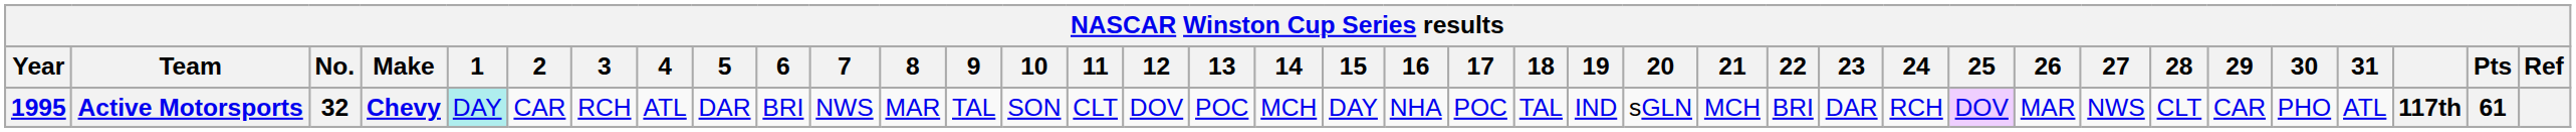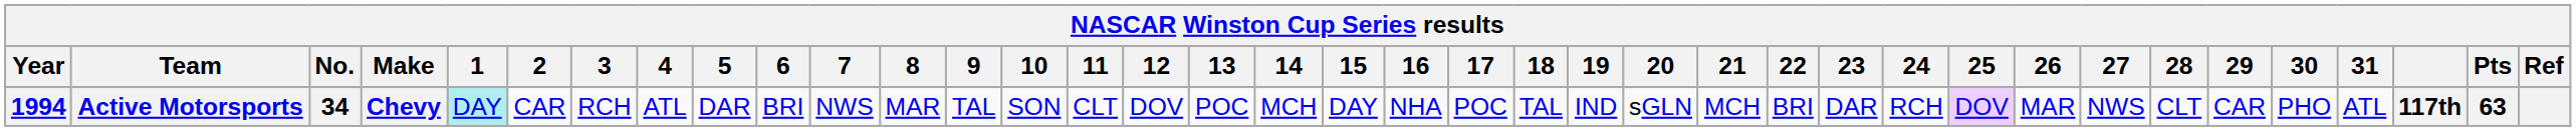Active Motorsports | Year: 1995 -> 1994
Active Motorsports | No.: 32 -> 34
Active Motorsports | Pts: 61 -> 63
